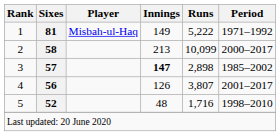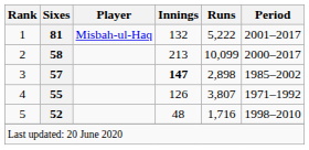1 | Innings: 149 -> 132
1 | Period: 1971–1992 -> 2001–2017
4 | Sixes: 56 -> 55
4 | Period: 2001–2017 -> 1971–1992
